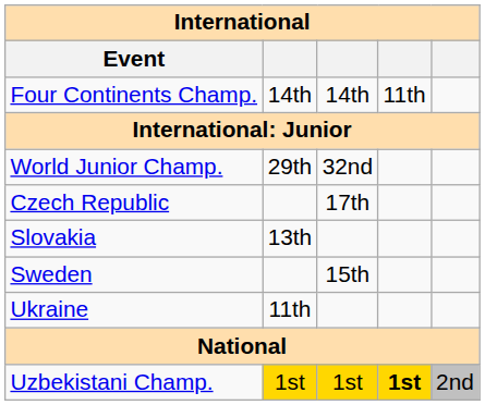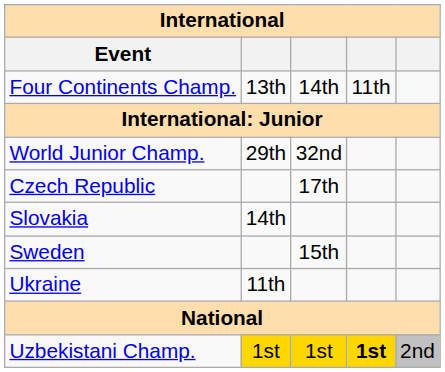Four Continents Champ. | column 2: 14th -> 13th
Slovakia | column 2: 13th -> 14th
